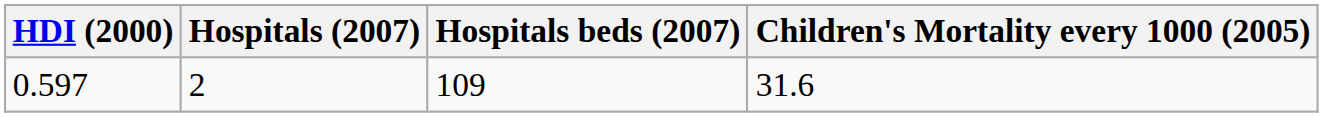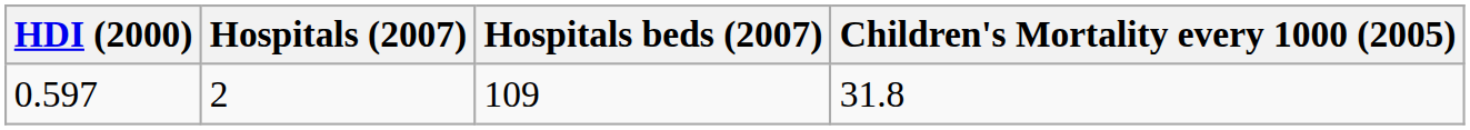0.597 | Children's Mortality every 1000 (2005): 31.6 -> 31.8
